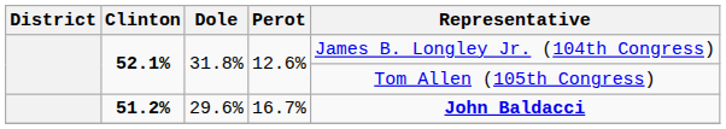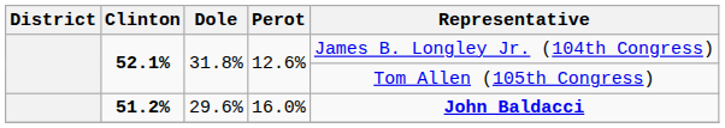51.2% | Perot: 16.7% -> 16.0%
